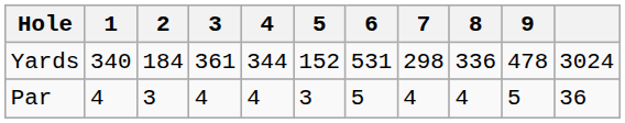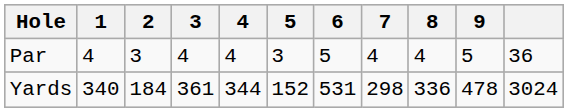rows swapped: Par <-> Yards
